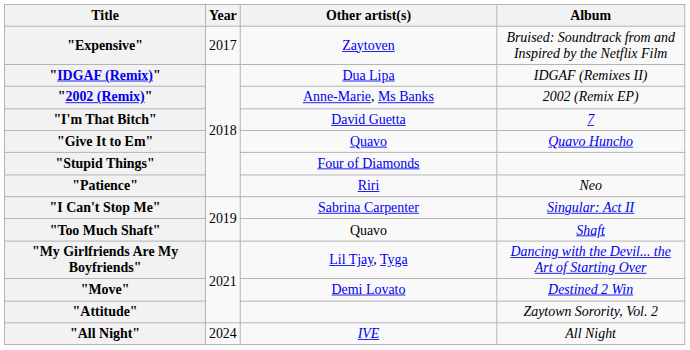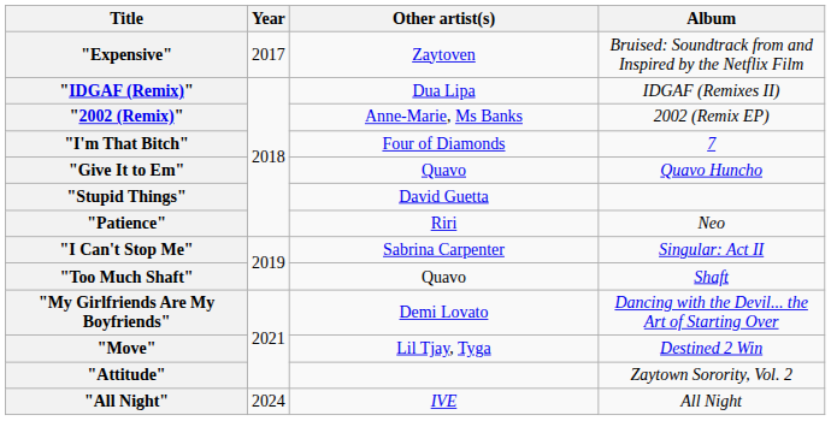"I'm That Bitch" | Other artist(s): David Guetta -> Four of Diamonds
"Stupid Things" | Other artist(s): Four of Diamonds -> David Guetta
"My Girlfriends Are My Boyfriends" | Other artist(s): Lil Tjay, Tyga -> Demi Lovato
"Move" | Other artist(s): Demi Lovato -> Lil Tjay, Tyga
